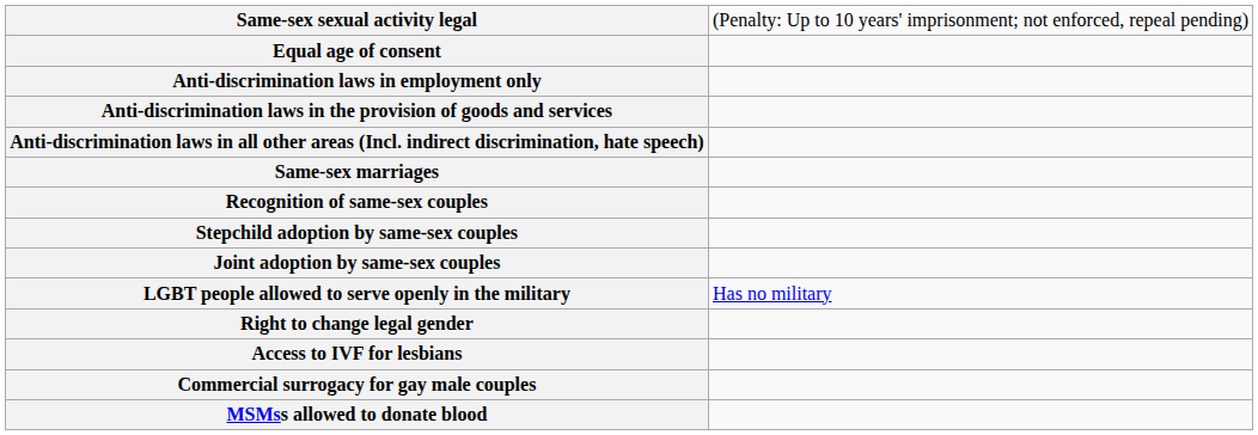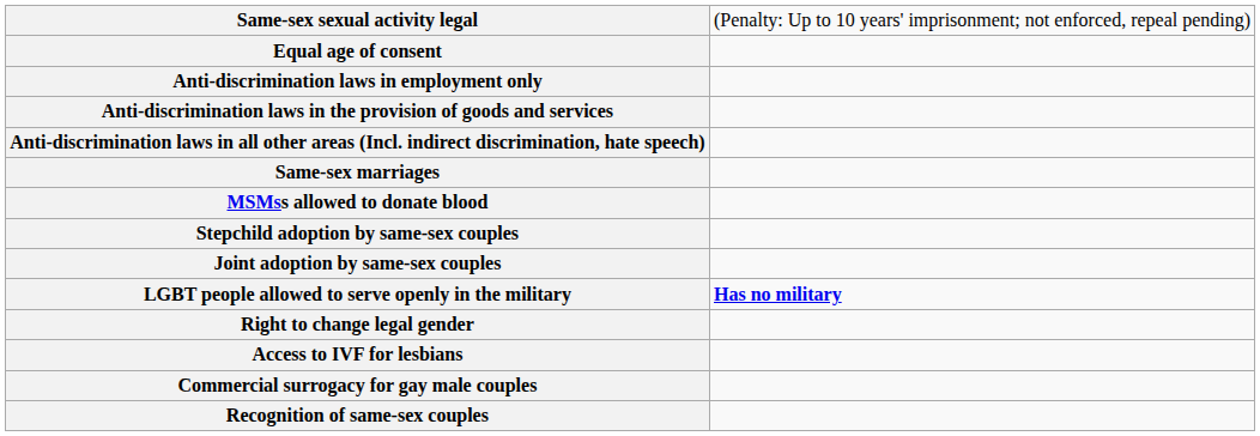rows swapped: Recognition of same-sex couples <-> MSMss allowed to donate blood
LGBT people allowed to serve openly in the military | column 2: normal -> bold
